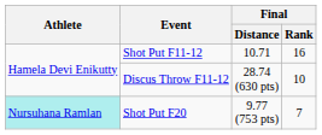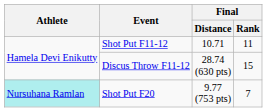Shot Put F11-12 | Final / Rank: 16 -> 11
Discus Throw F11-12 | Final / Rank: 10 -> 15
